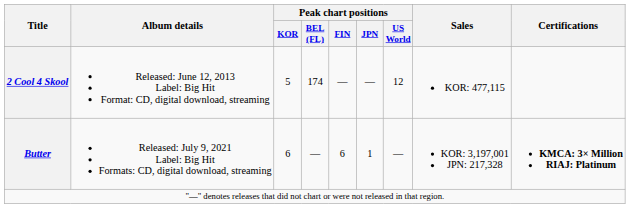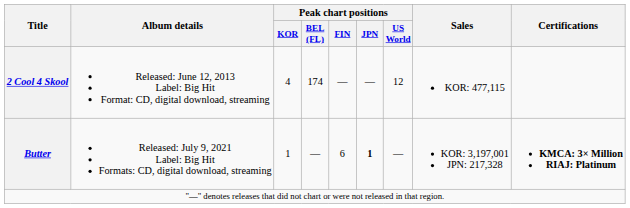2 Cool 4 Skool | Peak chart positions / KOR: 5 -> 4
Butter | Peak chart positions / KOR: 6 -> 1
Butter | Peak chart positions / JPN: normal -> bold
